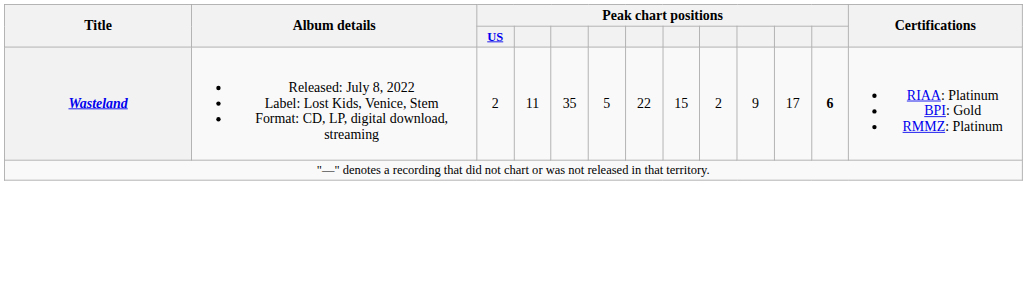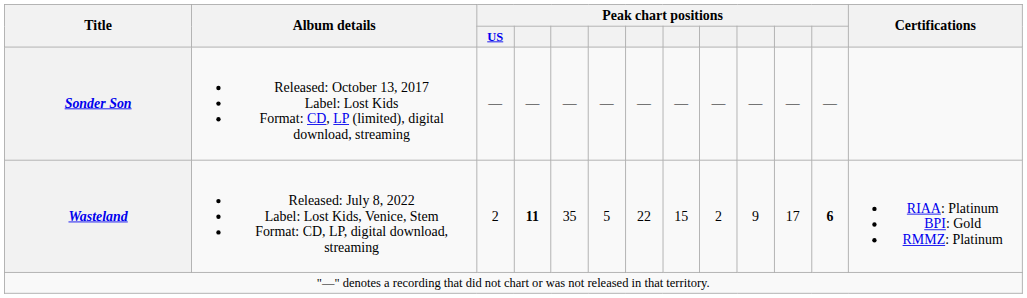+ row: Sonder Son | Released: October 13, 2017 Label: Lost Kids Format: CD, LP (limited), digital download, streaming | — | — | — | — | — | — | — | — | — | —
Wasteland | column 4: normal -> bold
